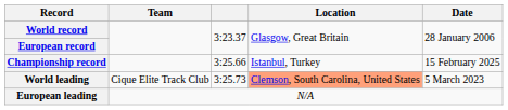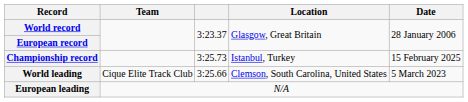Championship record | column 3: 3:25.66 -> 3:25.73
World leading | column 3: 3:25.73 -> 3:25.66
World leading | Location: lightsalmon background -> no background
